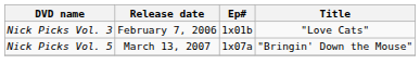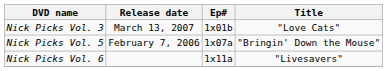Nick Picks Vol. 3 | Release date: February 7, 2006 -> March 13, 2007
Nick Picks Vol. 5 | Release date: March 13, 2007 -> February 7, 2006
+ row: Nick Picks Vol. 6 | 1x11a | "Livesavers"
